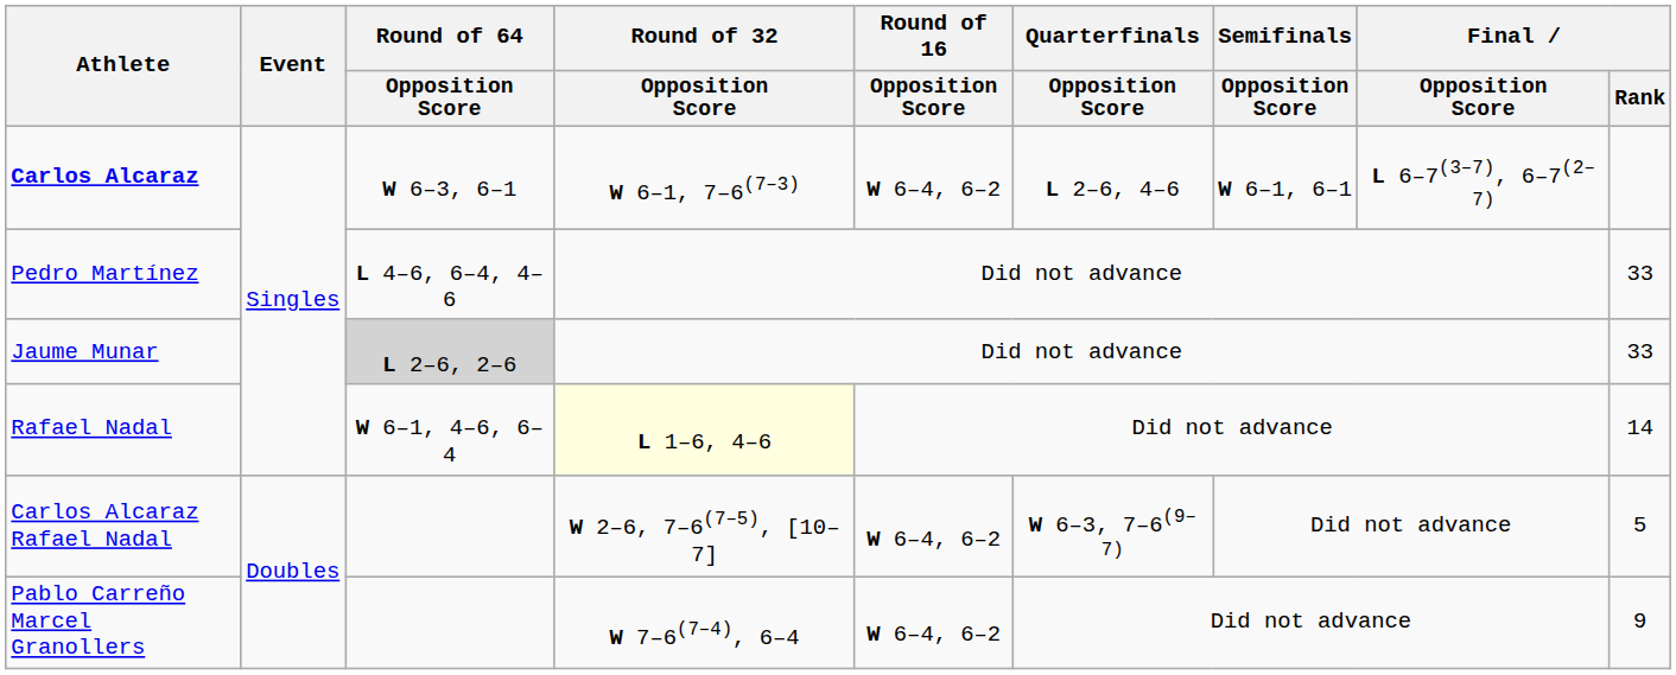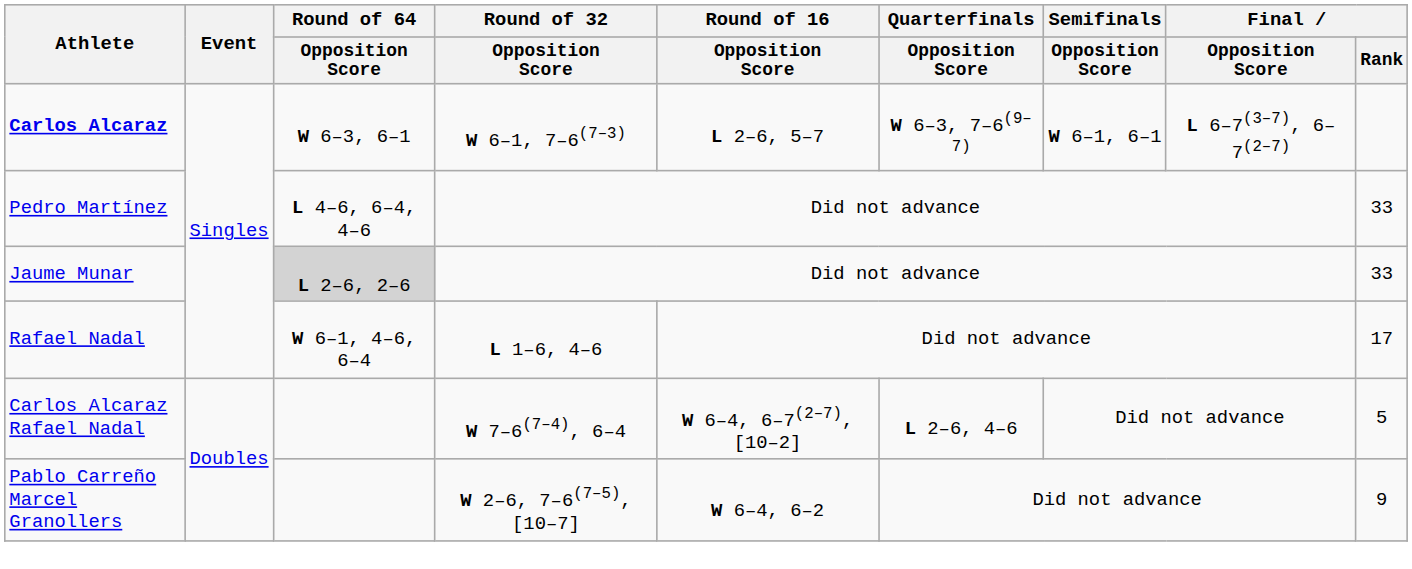Carlos Alcaraz | Round of 16 / Opposition Score: W 6–4, 6–2 -> L 2–6, 5–7
Carlos Alcaraz | Quarterfinals / Opposition Score: L 2–6, 4–6 -> W 6–3, 7–6(9–7)
Rafael Nadal | Round of 32 / Opposition Score: lightyellow background -> no background
Rafael Nadal | Final / Rank: 14 -> 17
Carlos Alcaraz Rafael Nadal | Round of 32 / Opposition Score: W 2–6, 7–6(7–5), [10–7] -> W 7–6(7–4), 6–4
Carlos Alcaraz Rafael Nadal | Round of 16 / Opposition Score: W 6–4, 6–2 -> W 6–4, 6–7(2–7), [10–2]
Carlos Alcaraz Rafael Nadal | Quarterfinals / Opposition Score: W 6–3, 7–6(9–7) -> L 2–6, 4–6
Pablo Carreño Marcel Granollers | Round of 32 / Opposition Score: W 7–6(7–4), 6–4 -> W 2–6, 7–6(7–5), [10–7]
